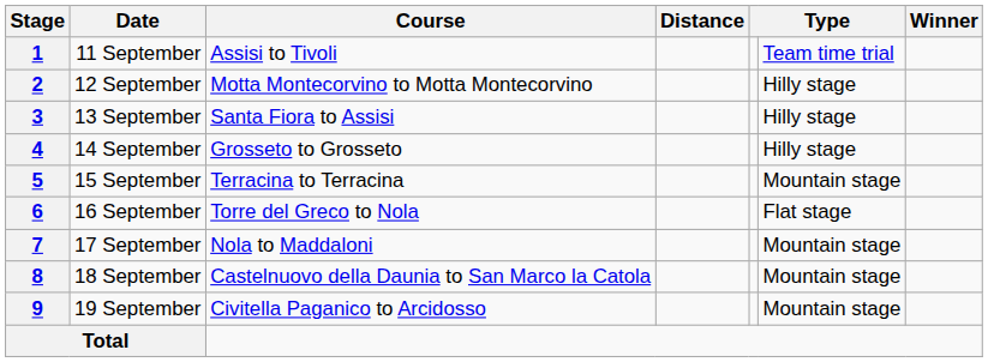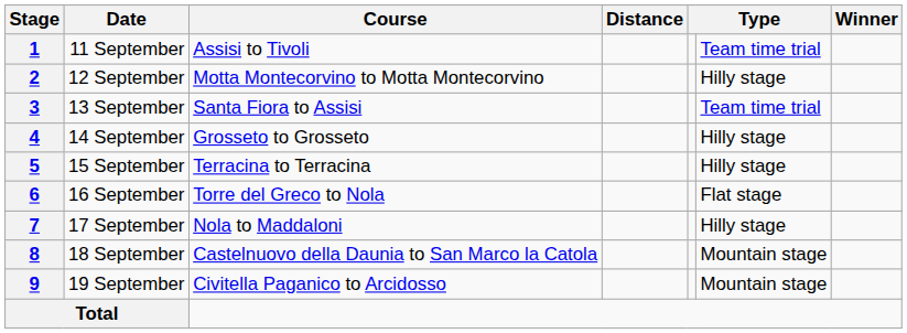3 | column 6: Hilly stage -> Team time trial
5 | column 6: Mountain stage -> Hilly stage
7 | column 6: Mountain stage -> Hilly stage
